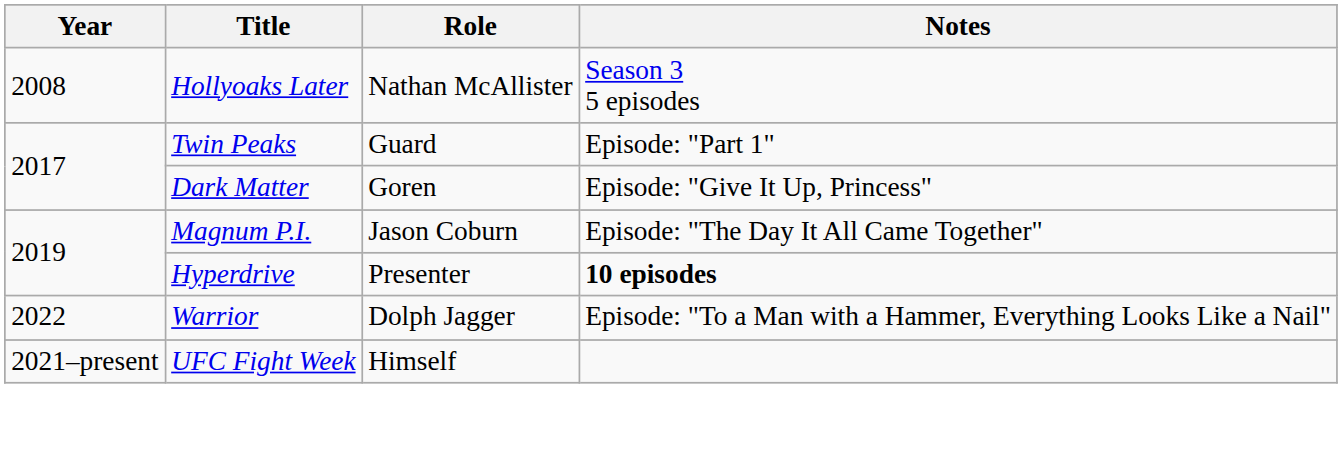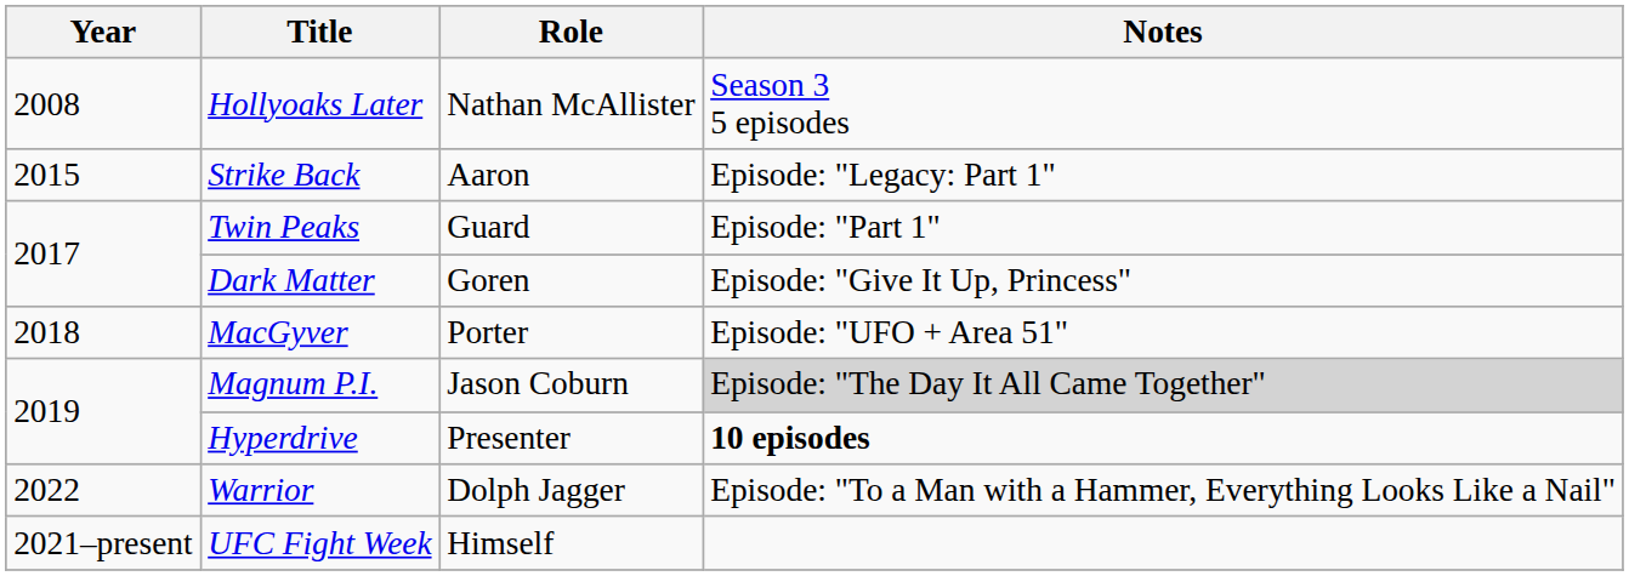+ row: 2015 | Strike Back | Aaron | Episode: "Legacy: Part 1"
+ row: 2018 | MacGyver | Porter | Episode: "UFO + Area 51"
Magnum P.I. | Notes: no background -> lightgrey background
